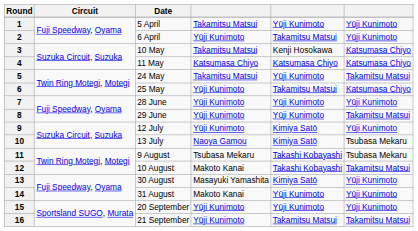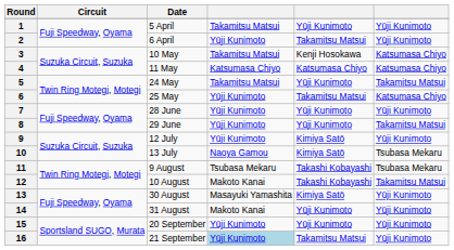16 | column 4: no background -> lightblue background
16 | column 6: Takamitsu Matsui -> Yūji Kunimoto
